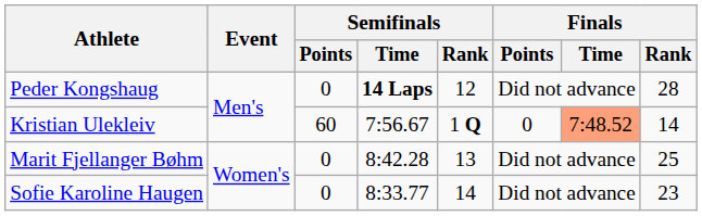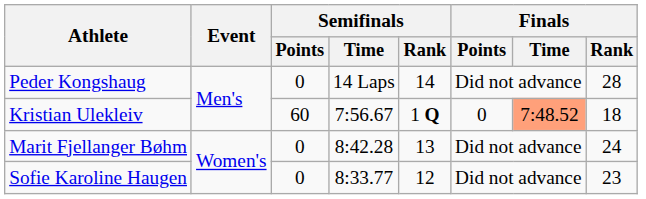Peder Kongshaug | Semifinals / Time: bold -> normal
Peder Kongshaug | Semifinals / Rank: 12 -> 14
Kristian Ulekleiv | Finals / Rank: 14 -> 18
Marit Fjellanger Bøhm | Finals / Rank: 25 -> 24
Sofie Karoline Haugen | Semifinals / Rank: 14 -> 12
